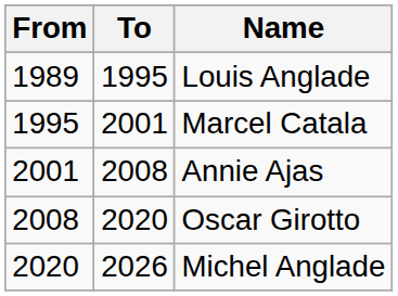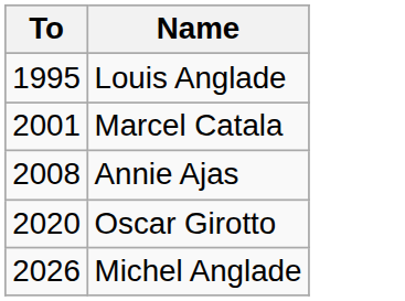- column: From | 1989 | 1995 | 2001 | 2008 | 2020
